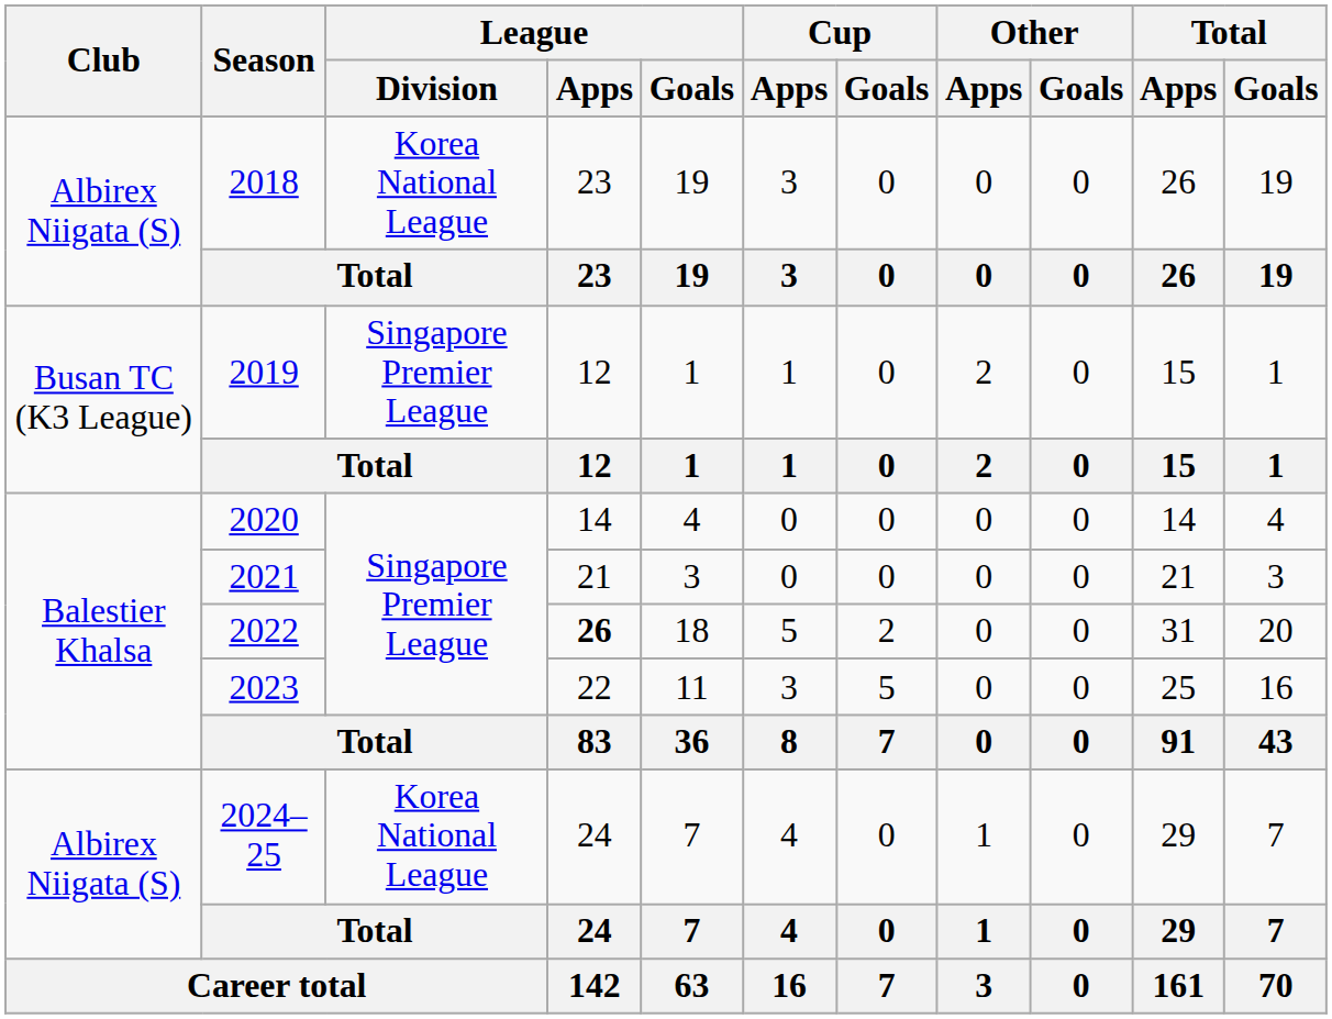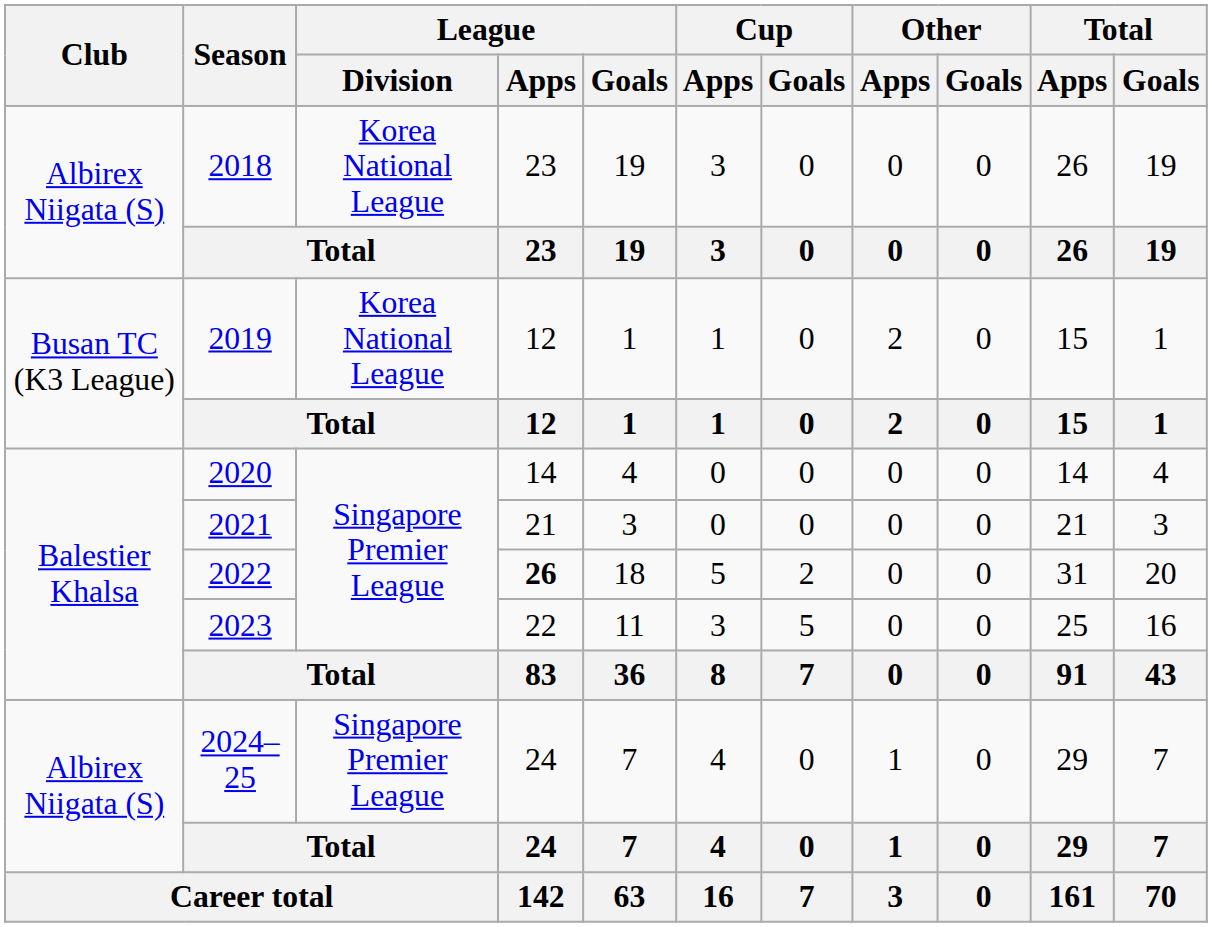2019 | League / Division: Singapore Premier League -> Korea National League
2024–25 | League / Division: Korea National League -> Singapore Premier League
